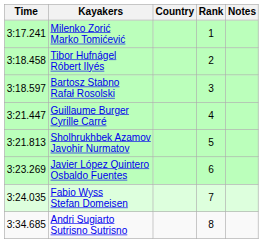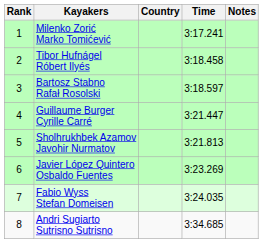columns swapped: Rank <-> Time
